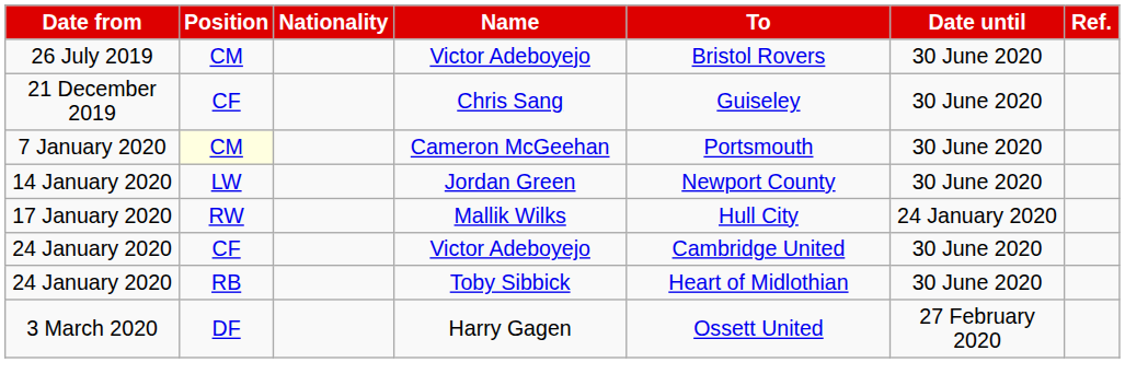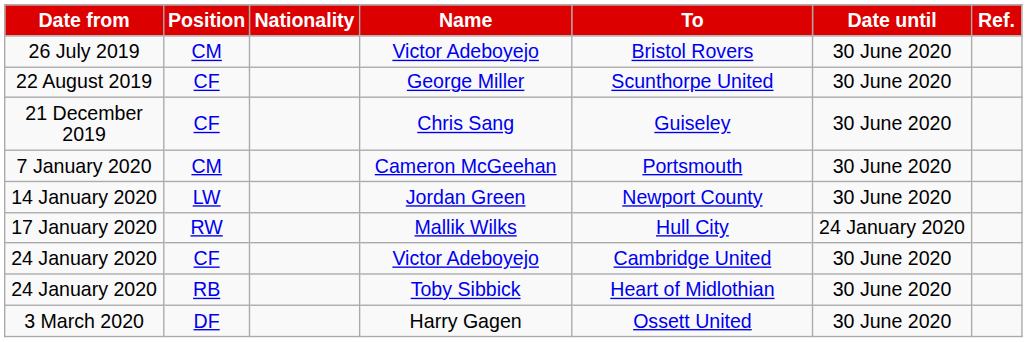+ row: 22 August 2019 | CF | George Miller | Scunthorpe United | 30 June 2020
7 January 2020 | Position: lightyellow background -> no background
3 March 2020 | Date until: 27 February 2020 -> 30 June 2020
